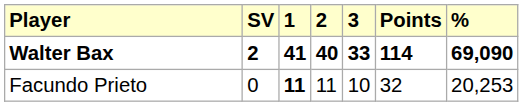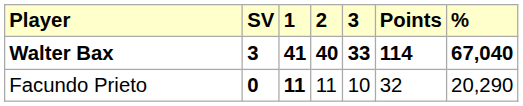Walter Bax | SV: 2 -> 3
Walter Bax | %: 69,090 -> 67,040
Facundo Prieto | SV: normal -> bold
Facundo Prieto | %: 20,253 -> 20,290
